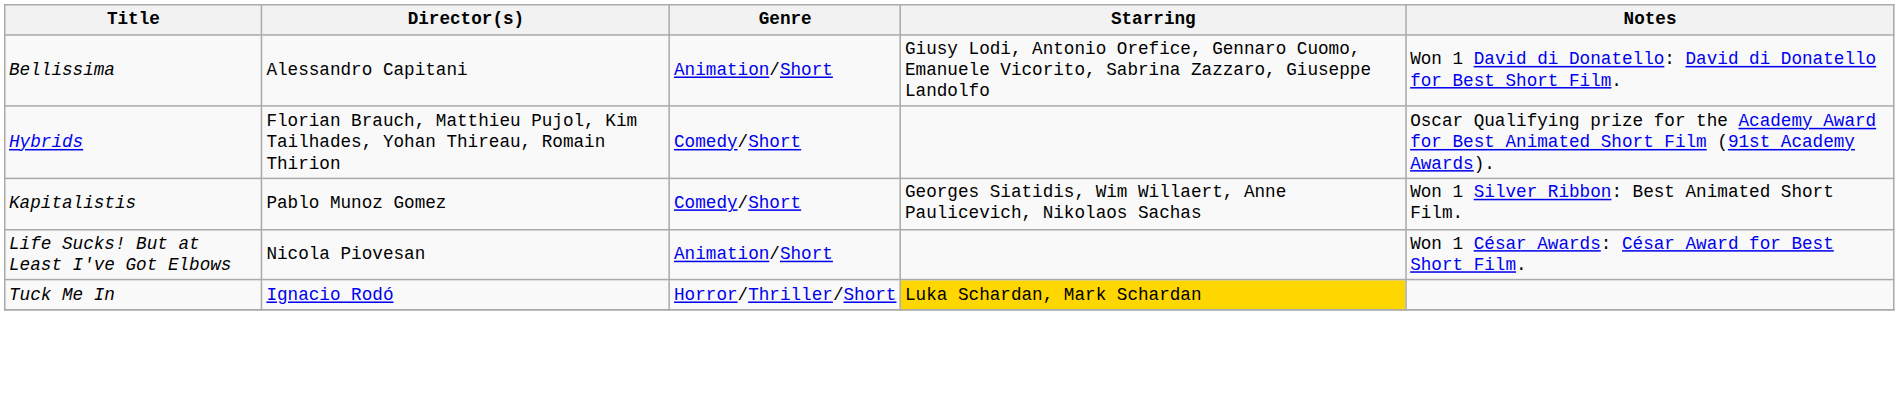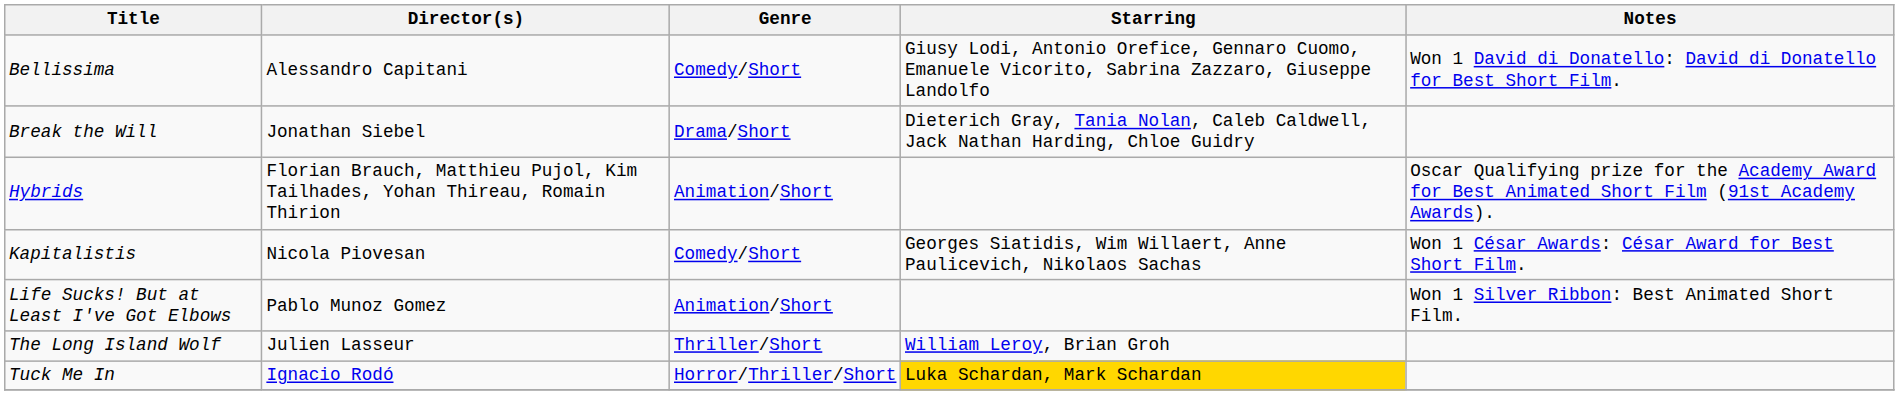Bellissima | Genre: Animation/Short -> Comedy/Short
+ row: Break the Will | Jonathan Siebel | Drama/Short | Dieterich Gray, Tania Nolan, Caleb Caldwell, Jack Nathan Harding, Chloe Guidry
Hybrids | Genre: Comedy/Short -> Animation/Short
Kapitalistis | Director(s): Pablo Munoz Gomez -> Nicola Piovesan
Kapitalistis | Notes: Won 1 Silver Ribbon: Best Animated Short Film. -> Won 1 César Awards: César Award for Best Short Film.
Life Sucks! But at Least I've Got Elbows | Director(s): Nicola Piovesan -> Pablo Munoz Gomez
Life Sucks! But at Least I've Got Elbows | Notes: Won 1 César Awards: César Award for Best Short Film. -> Won 1 Silver Ribbon: Best Animated Short Film.
+ row: The Long Island Wolf | Julien Lasseur | Thriller/Short | William Leroy, Brian Groh
